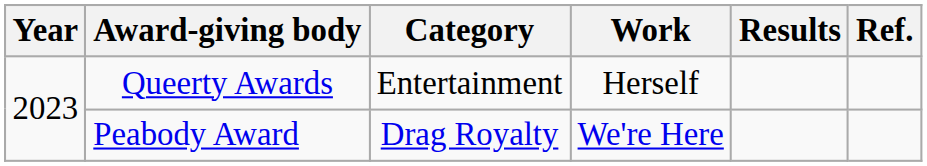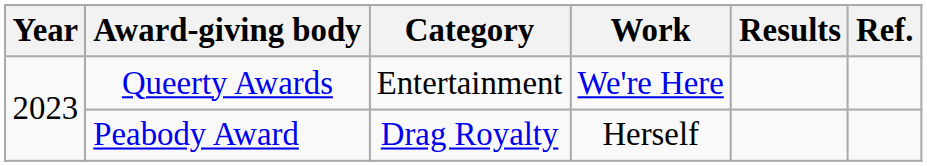Queerty Awards | Work: Herself -> We're Here
Peabody Award | Work: We're Here -> Herself
